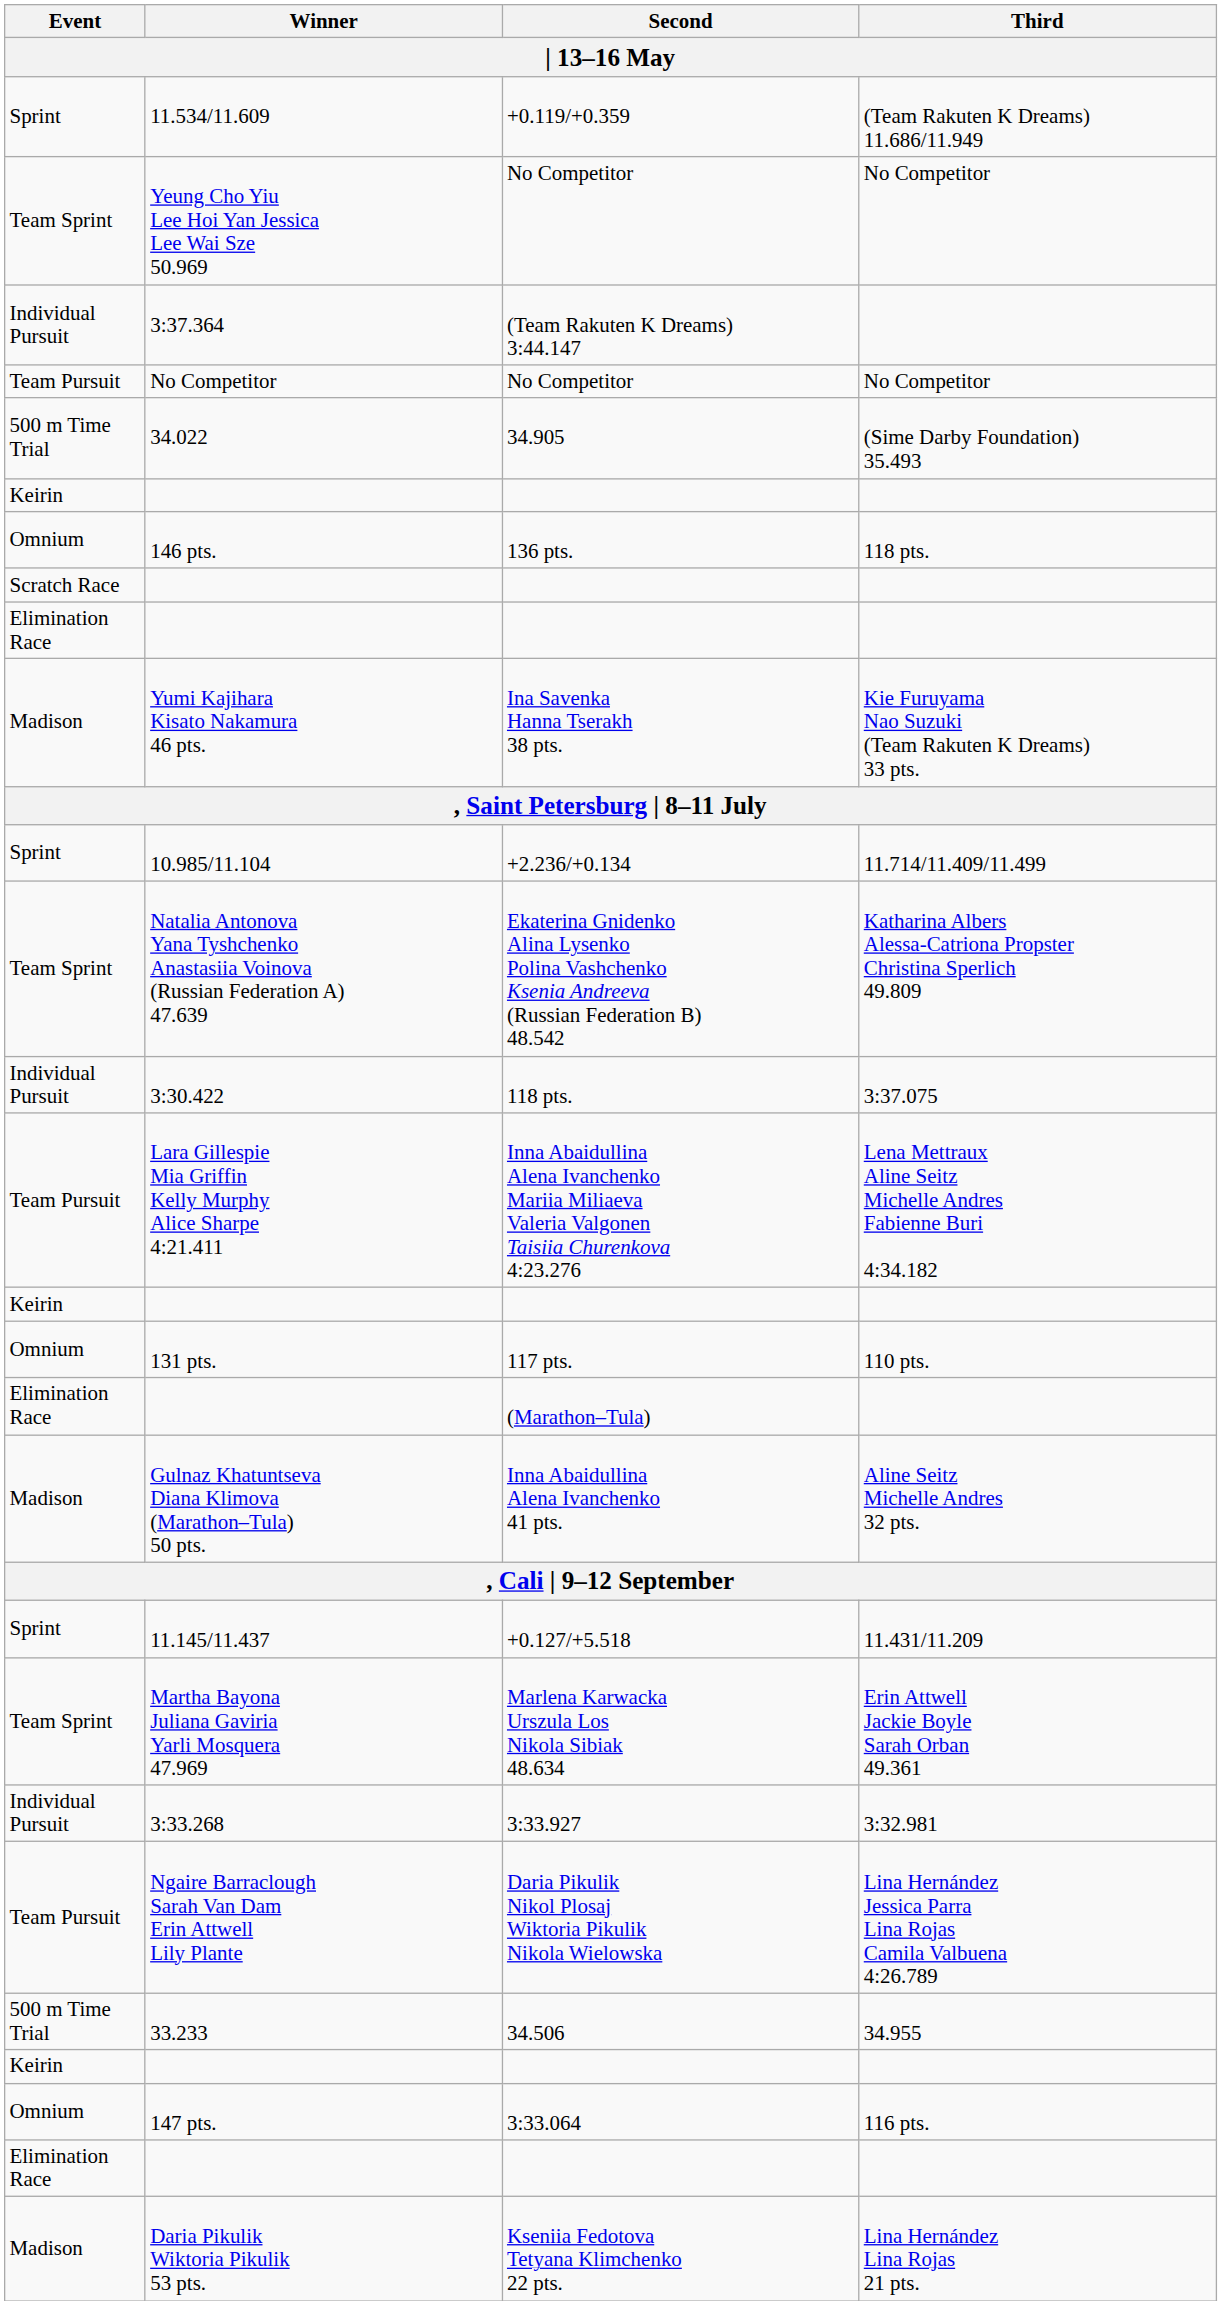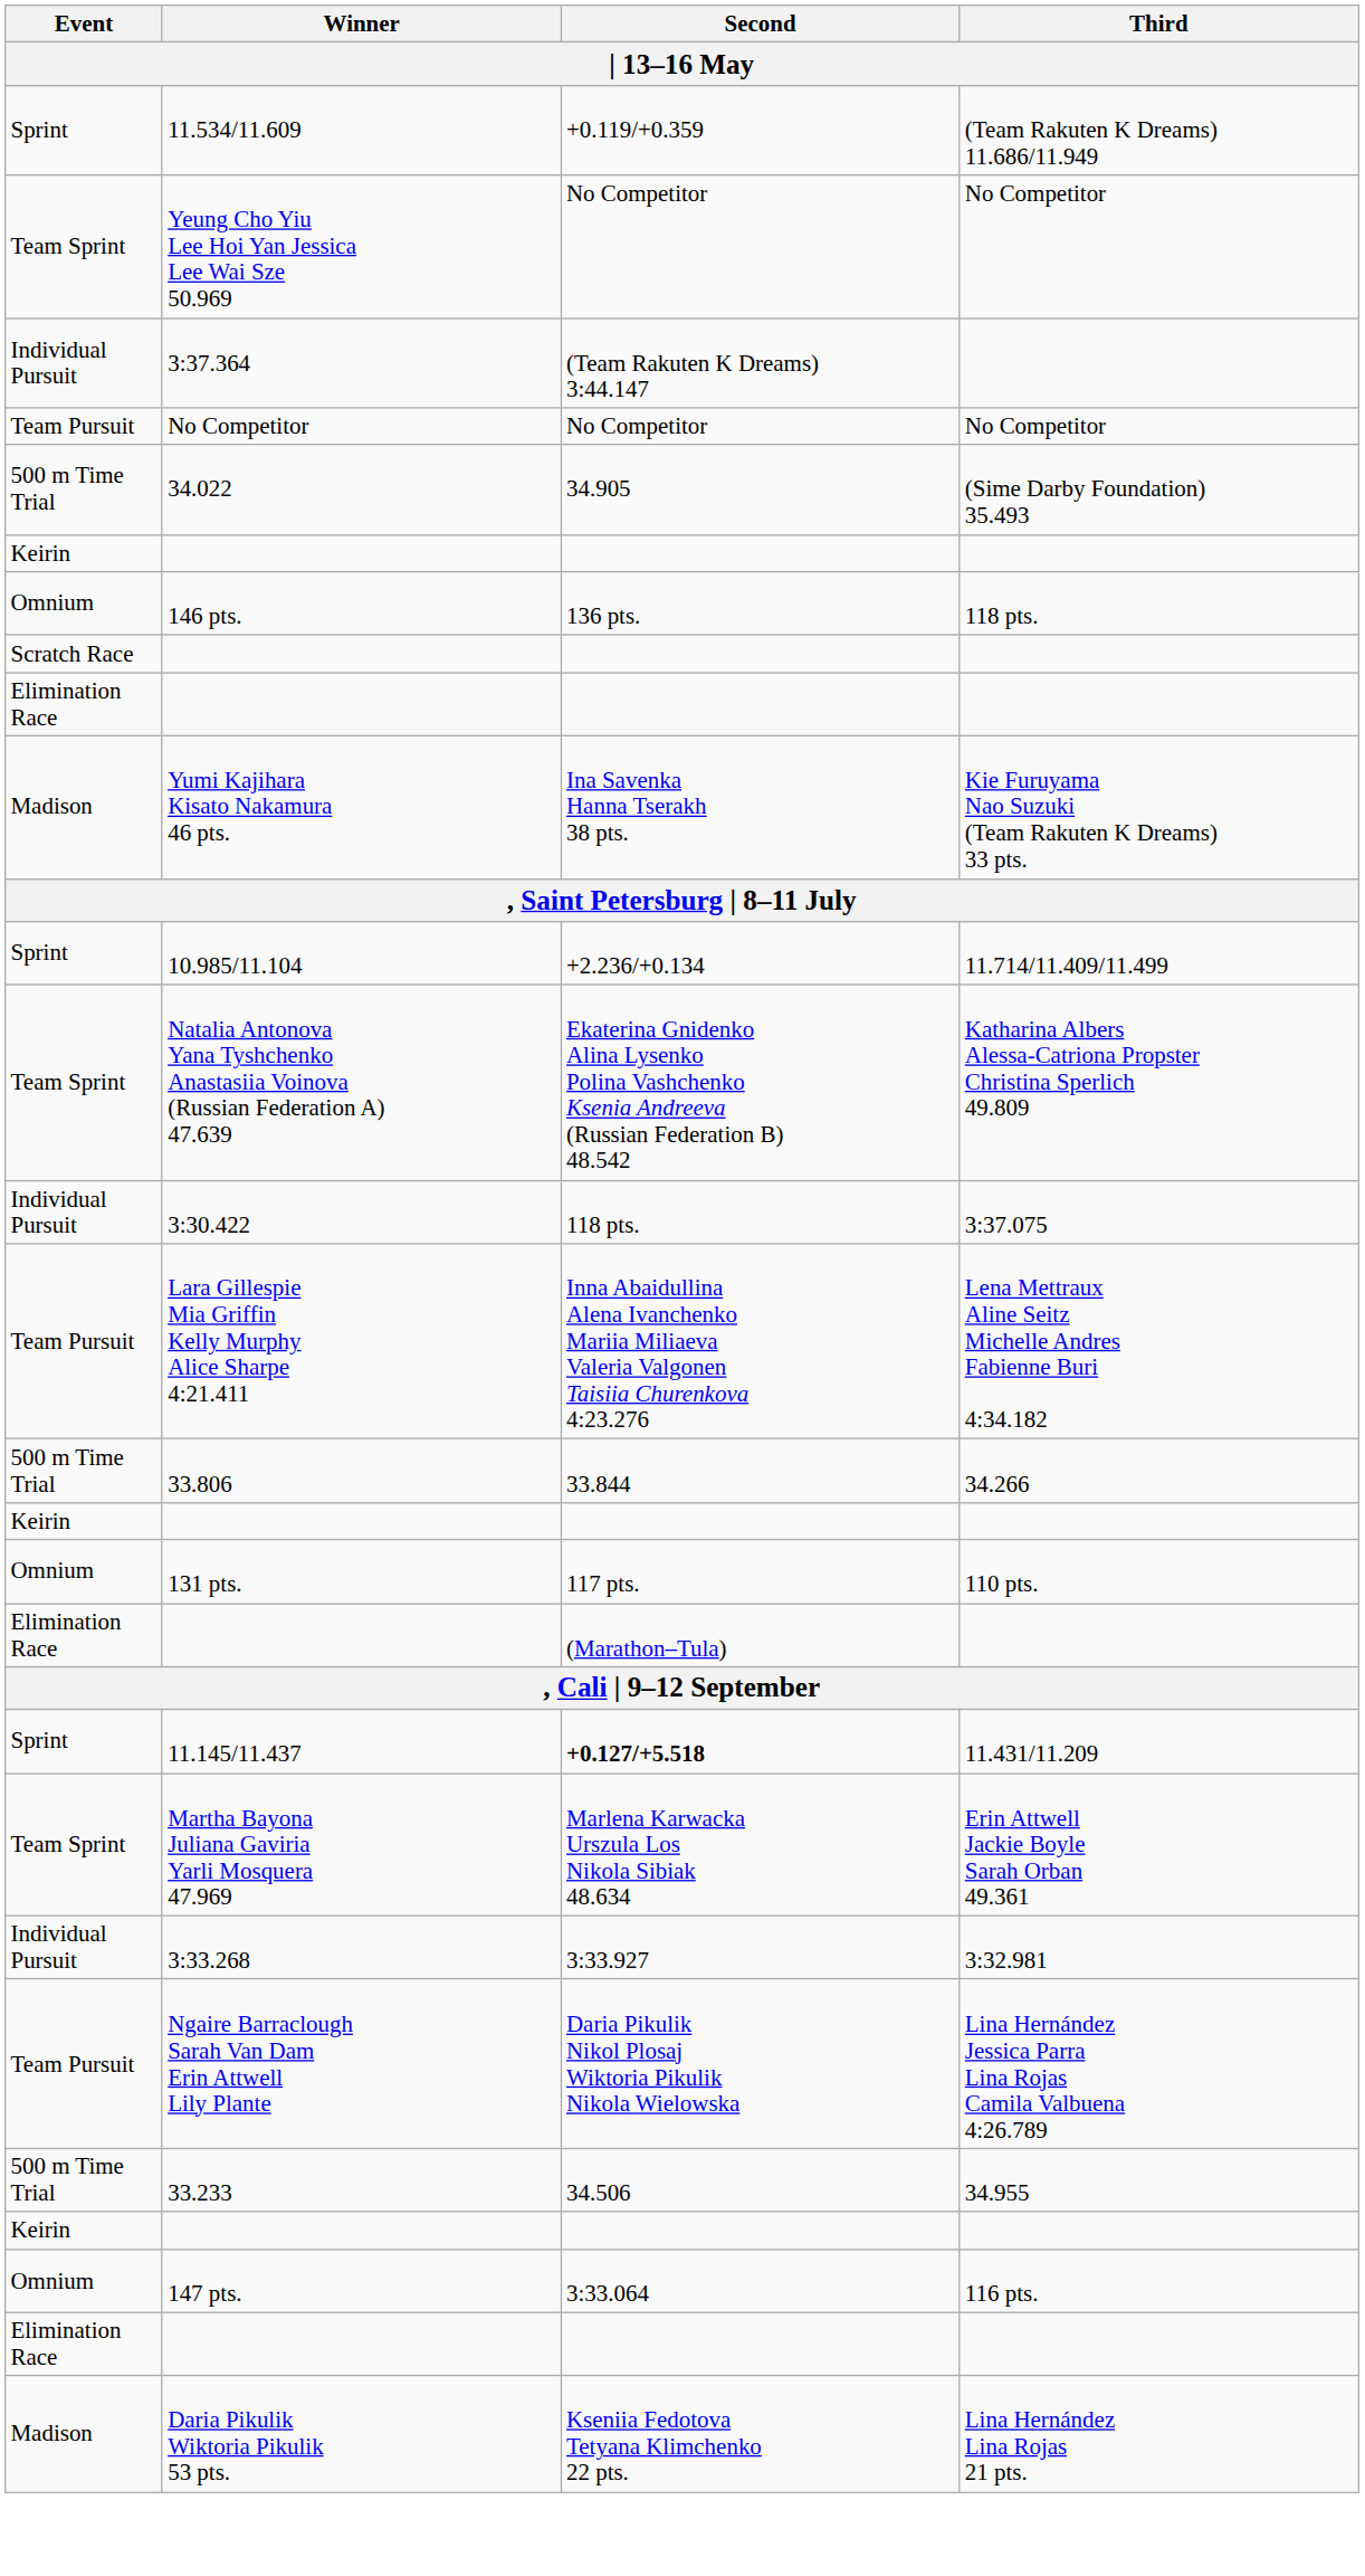+ row: 500 m Time Trial | 33.806 | 33.844 | 34.266
- row: Madison | Gulnaz Khatuntseva Diana Klimova (Marathon–Tula) 50 pts. | Inna Abaidullina Alena Ivanchenko 41 pts. | Aline Seitz Michelle Andres 32 pts.
11.145/11.437 | Second: normal -> bold
